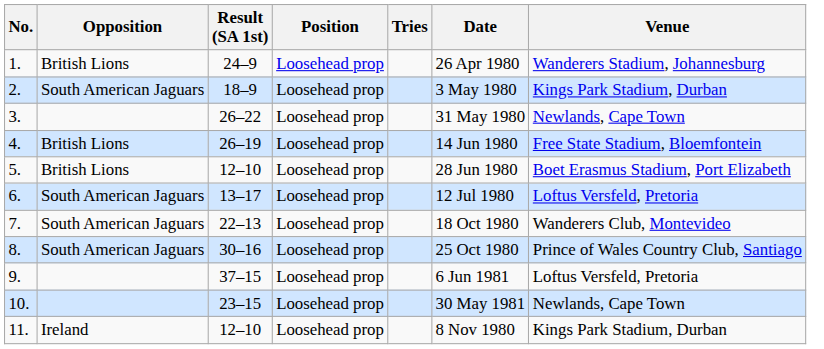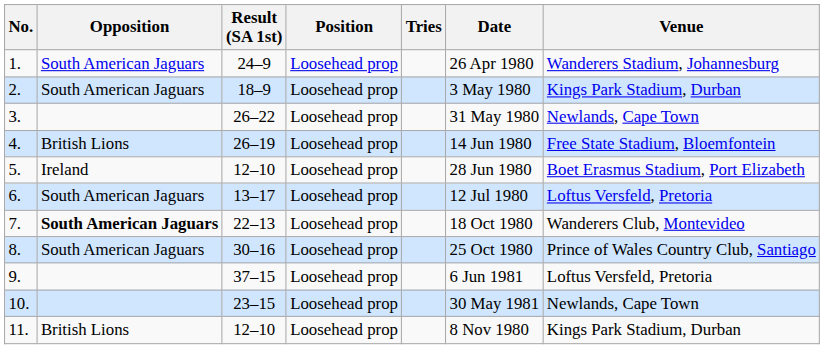1. | Opposition: British Lions -> South American Jaguars
5. | Opposition: British Lions -> Ireland
7. | Opposition: normal -> bold
11. | Opposition: Ireland -> British Lions
